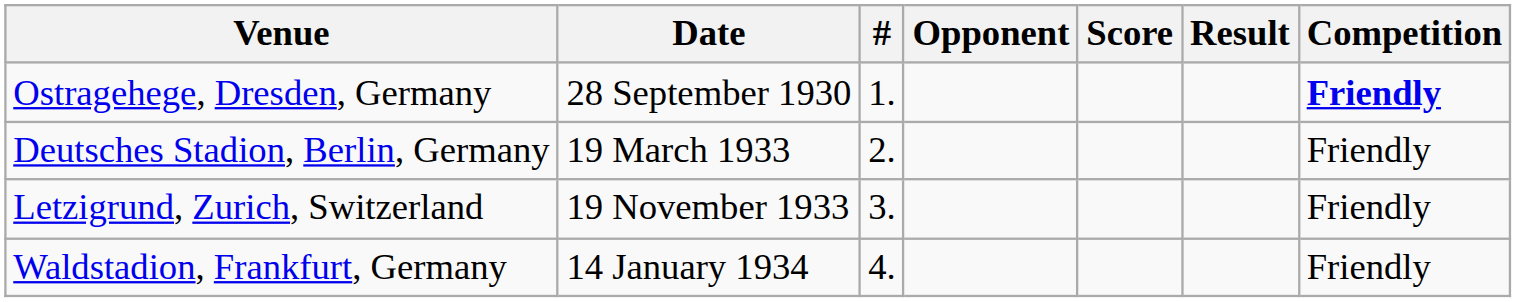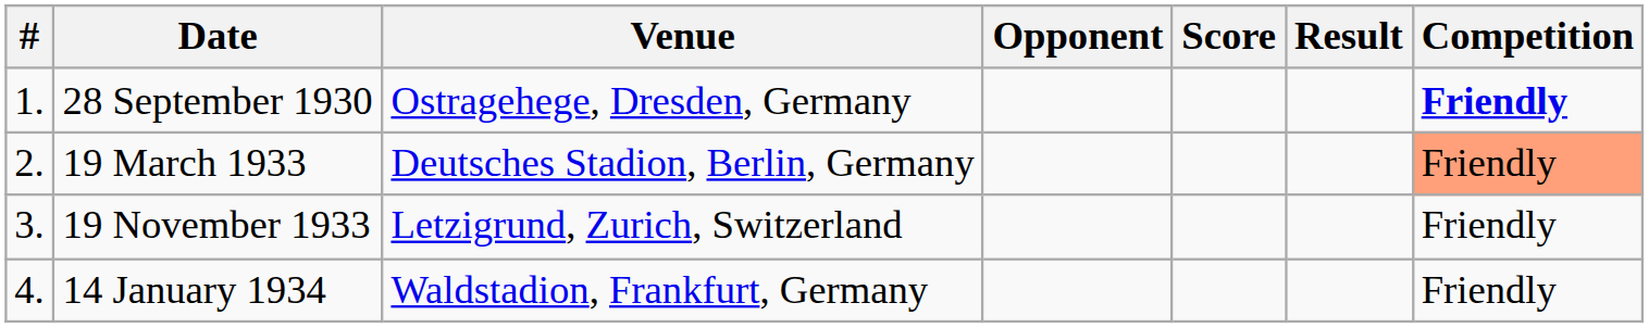columns swapped: # <-> Venue
19 March 1933 | Competition: no background -> lightsalmon background
